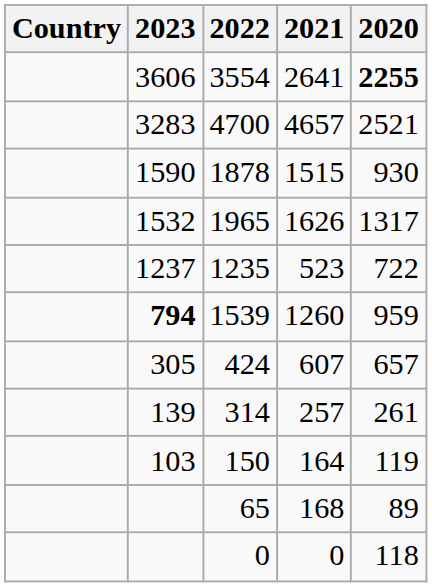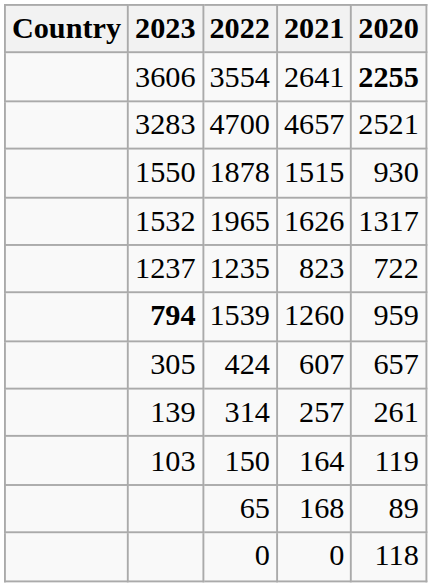1878 | 2023: 1590 -> 1550
1235 | 2021: 523 -> 823
